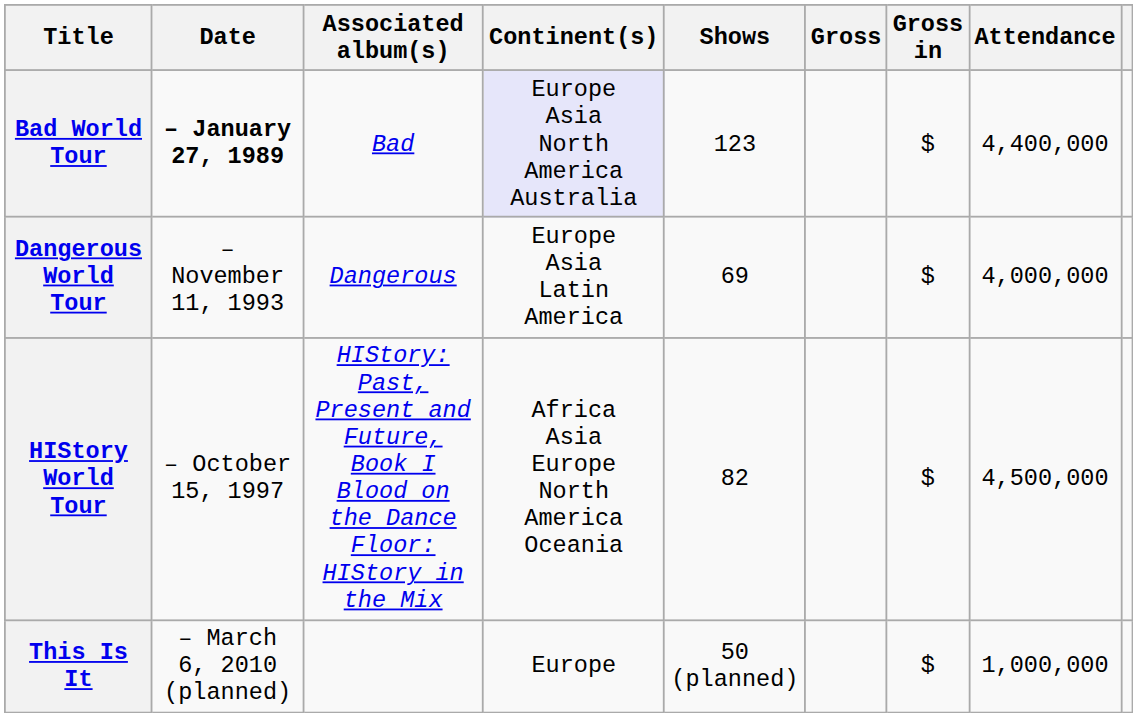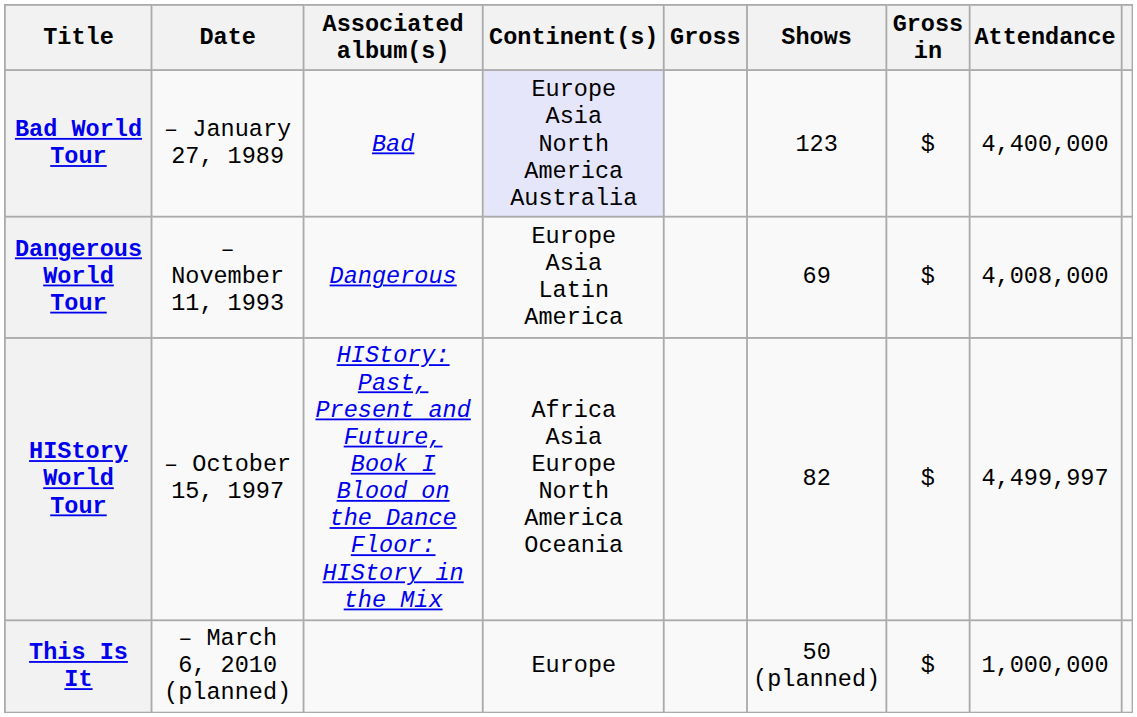columns swapped: Shows <-> Gross
Bad World Tour | Date: bold -> normal
Dangerous World Tour | Attendance: 4,000,000 -> 4,008,000
HIStory World Tour | Attendance: 4,500,000 -> 4,499,997
